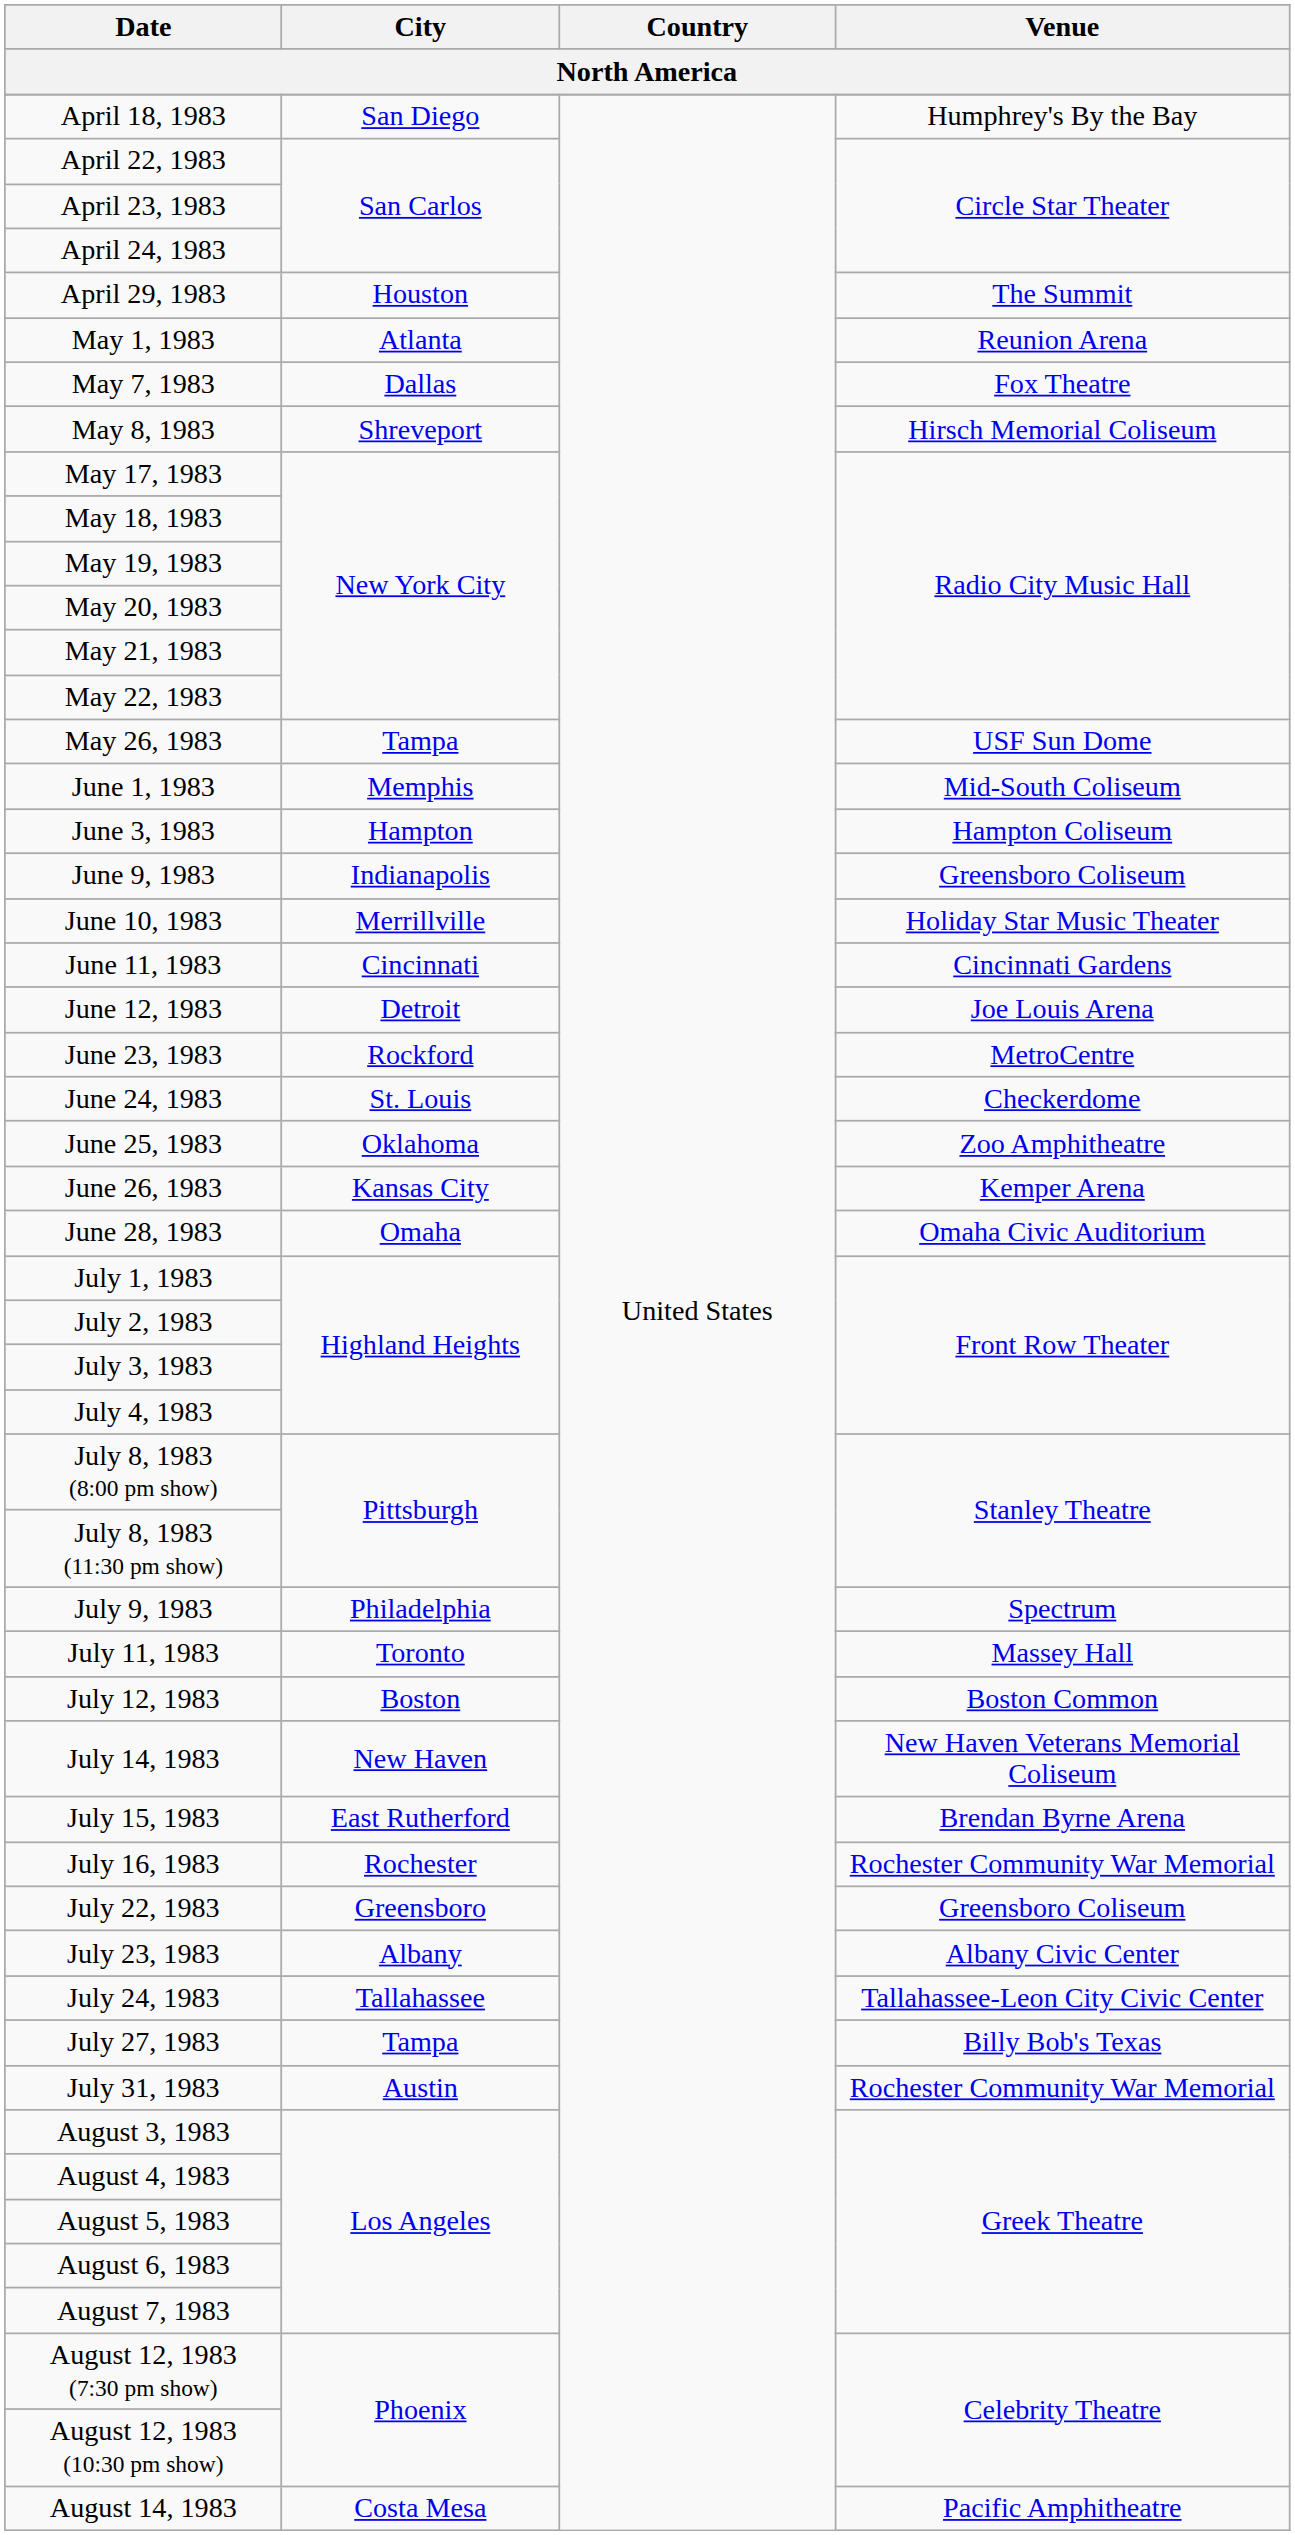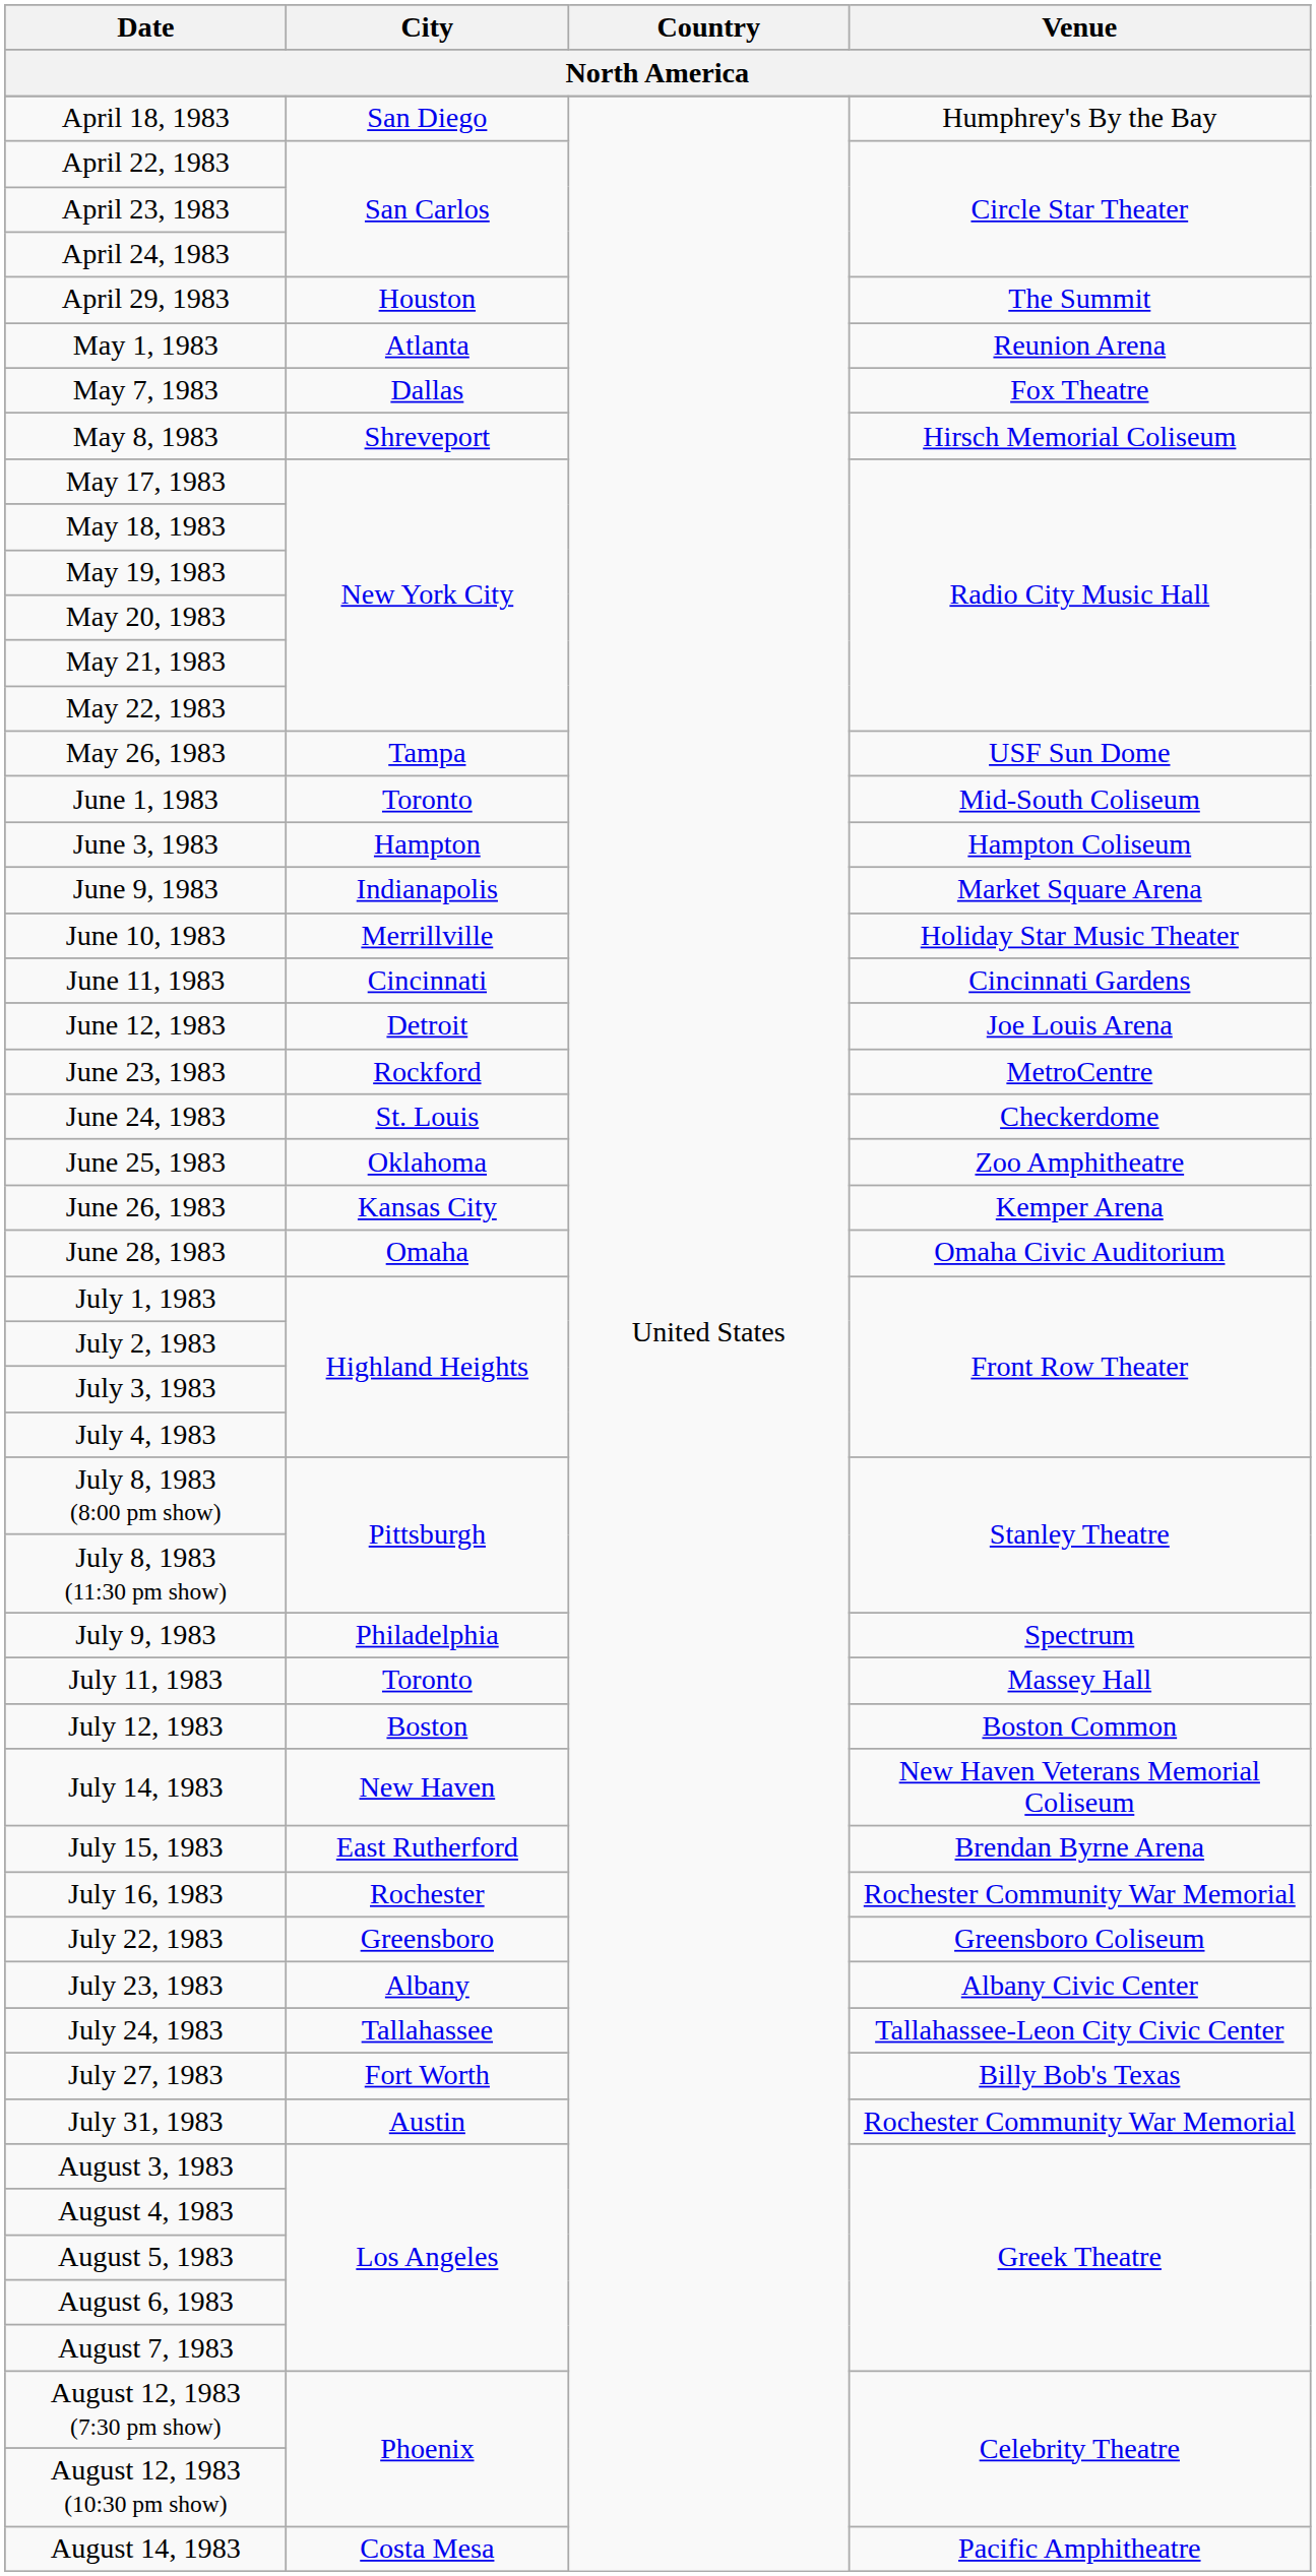June 1, 1983 | City: Memphis -> Toronto
June 9, 1983 | Venue: Greensboro Coliseum -> Market Square Arena
July 27, 1983 | City: Tampa -> Fort Worth
